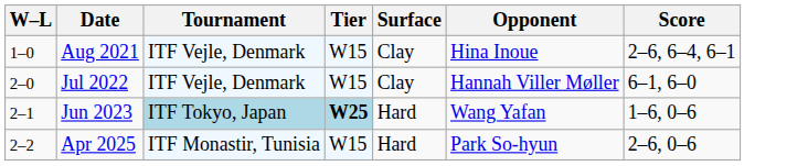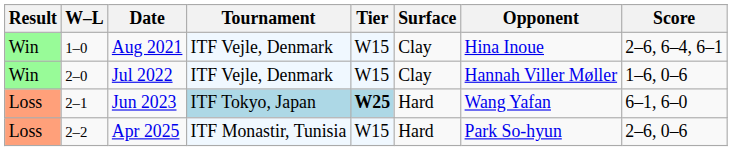+ column: Result | Win | Win | Loss | Loss
Jul 2022 | Score: 6–1, 6–0 -> 1–6, 0–6
Jun 2023 | Score: 1–6, 0–6 -> 6–1, 6–0
